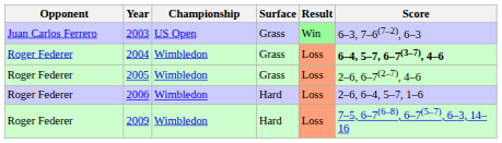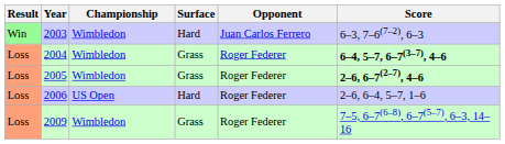columns swapped: Result <-> Opponent
2003 | Championship: US Open -> Wimbledon
2003 | Surface: Grass -> Hard
2005 | Score: normal -> bold
2006 | Championship: Wimbledon -> US Open
2009 | Surface: Hard -> Grass
